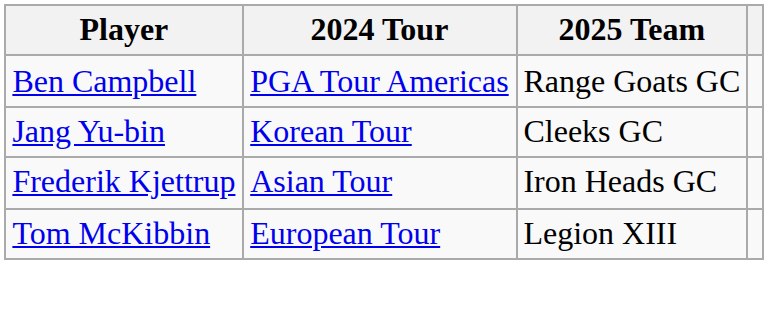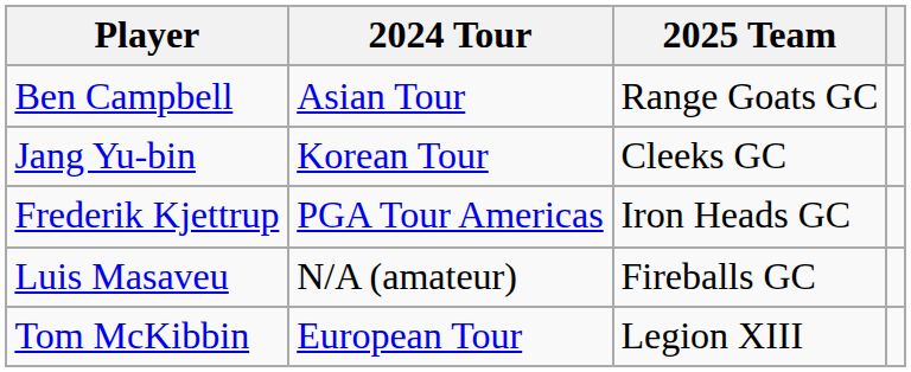Ben Campbell | 2024 Tour: PGA Tour Americas -> Asian Tour
Frederik Kjettrup | 2024 Tour: Asian Tour -> PGA Tour Americas
+ row: Luis Masaveu | N/A (amateur) | Fireballs GC
